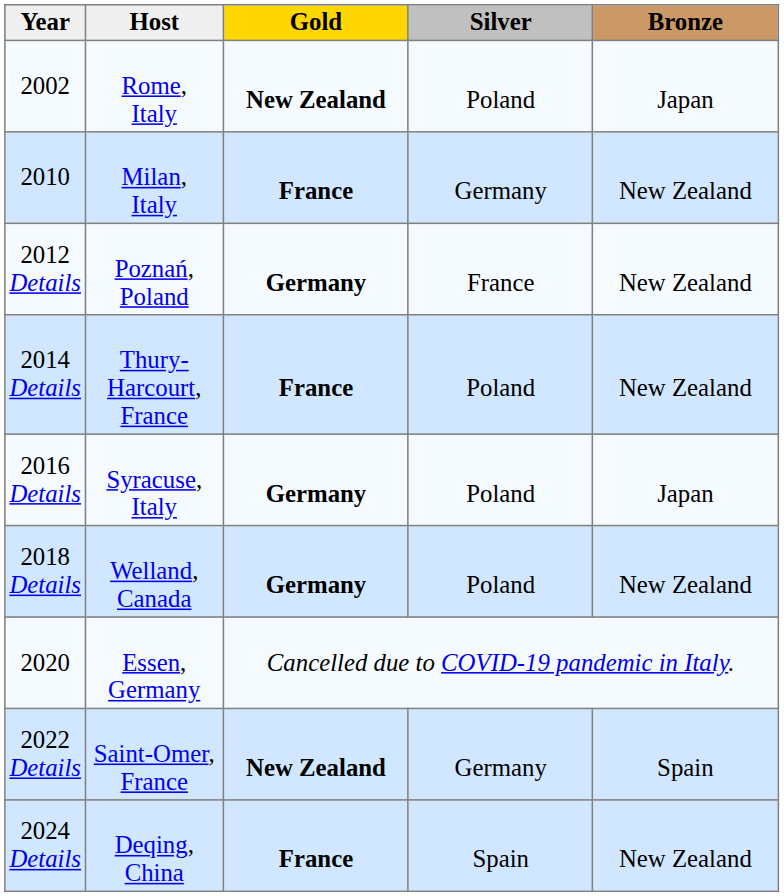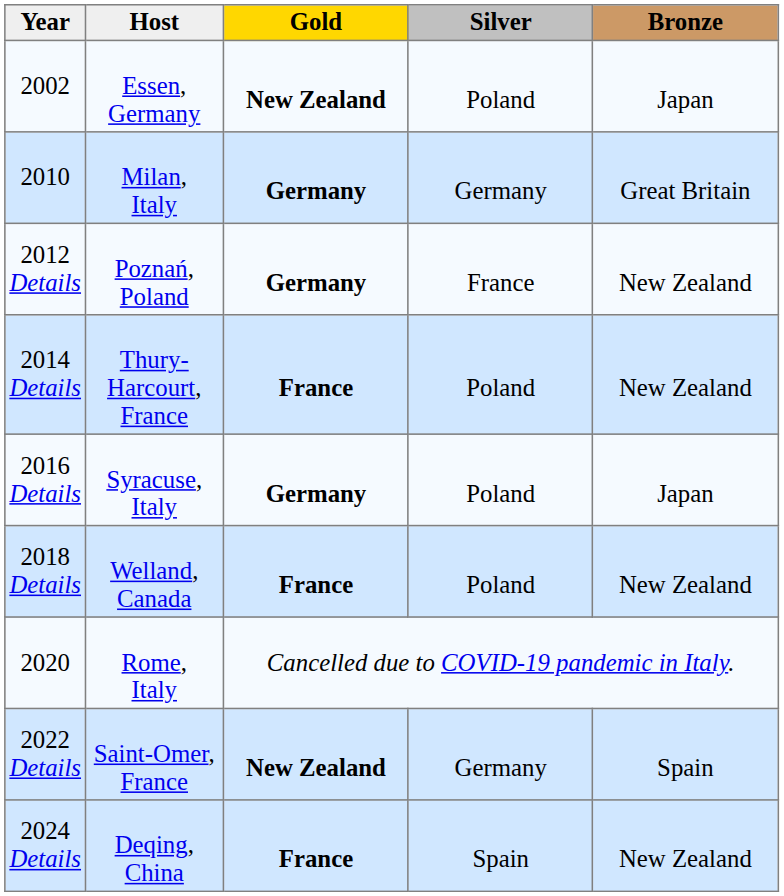2002 | Host: Rome, Italy -> Essen, Germany
2010 | Gold: France -> Germany
2010 | Bronze: New Zealand -> Great Britain
2018 Details | Gold: Germany -> France
2020 | Host: Essen, Germany -> Rome, Italy
